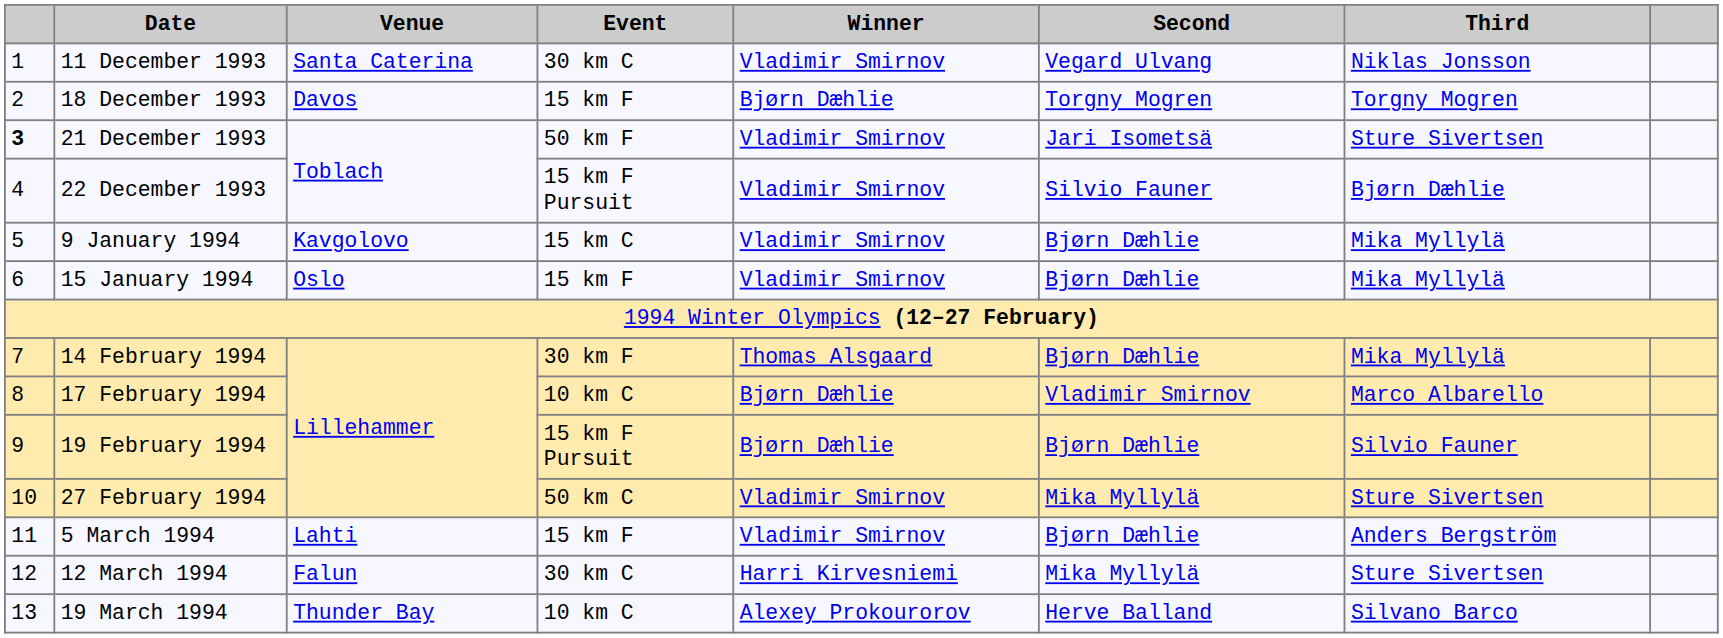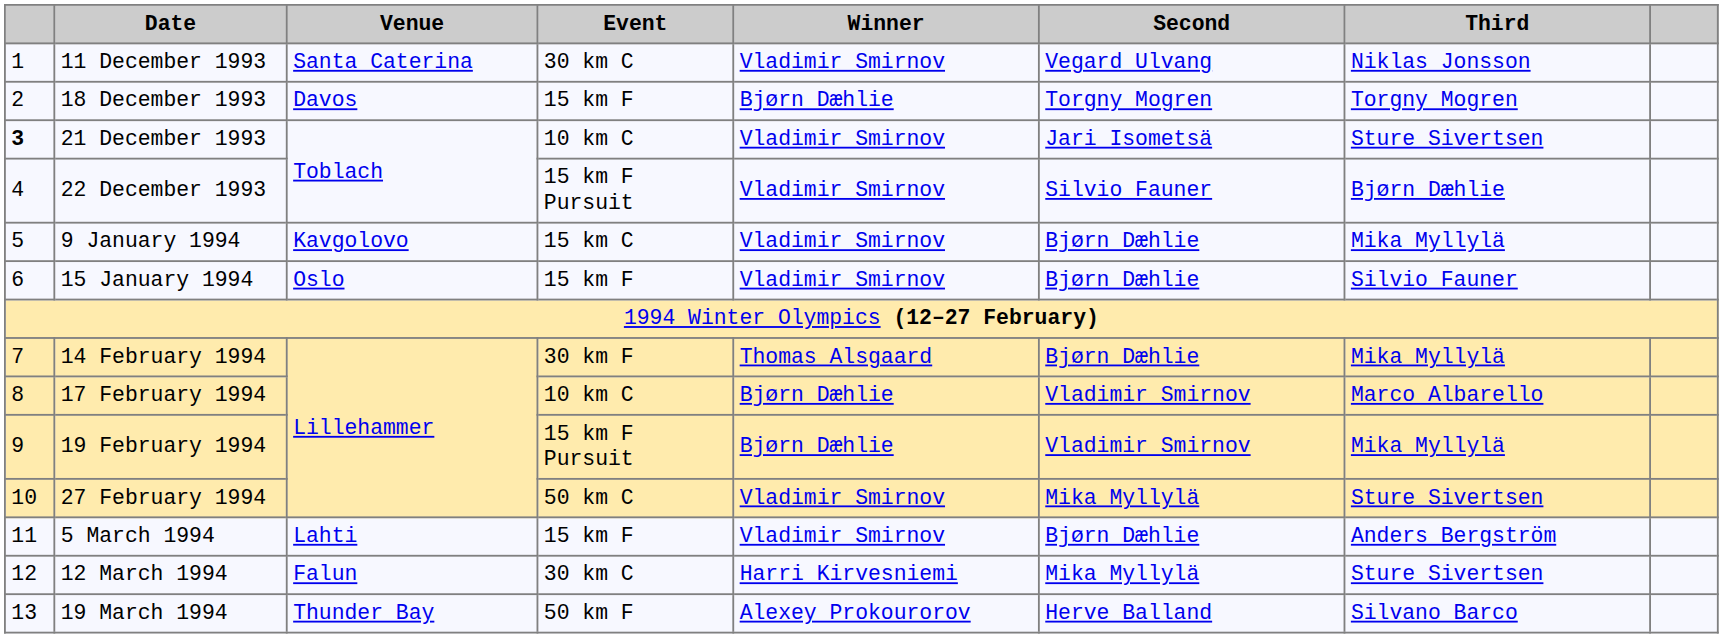21 December 1993 | Event: 50 km F -> 10 km C
15 January 1994 | Third: Mika Myllylä -> Silvio Fauner
19 February 1994 | Second: Bjørn Dæhlie -> Vladimir Smirnov
19 February 1994 | Third: Silvio Fauner -> Mika Myllylä
19 March 1994 | Event: 10 km C -> 50 km F
